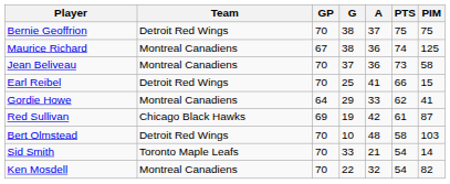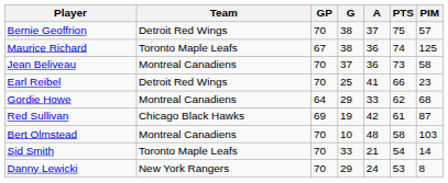Bernie Geoffrion | PIM: 75 -> 57
Maurice Richard | Team: Montreal Canadiens -> Toronto Maple Leafs
Earl Reibel | PIM: 15 -> 23
Gordie Howe | PIM: 41 -> 68
Bert Olmstead | Team: Detroit Red Wings -> Montreal Canadiens
- row: Ken Mosdell | Montreal Canadiens | 70 | 22 | 32 | 54 | 82
+ row: Danny Lewicki | New York Rangers | 70 | 29 | 24 | 53 | 8
